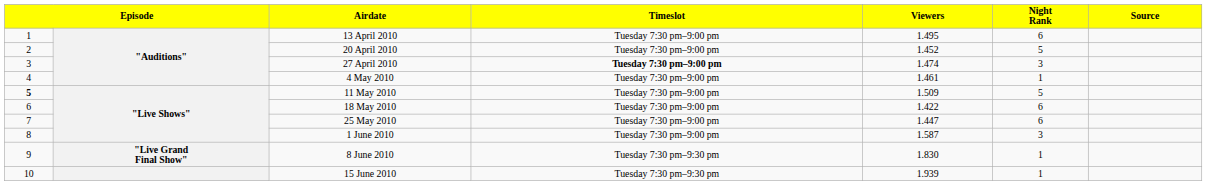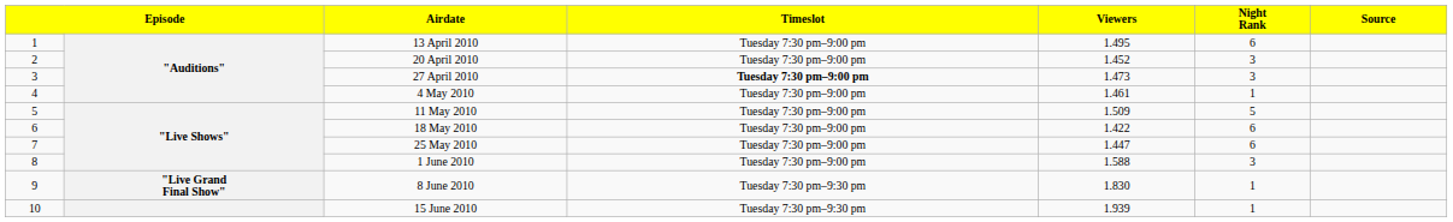20 April 2010 | Night Rank: 5 -> 3
27 April 2010 | Viewers: 1.474 -> 1.473
11 May 2010 | column 1: bold -> normal
1 June 2010 | Viewers: 1.587 -> 1.588
